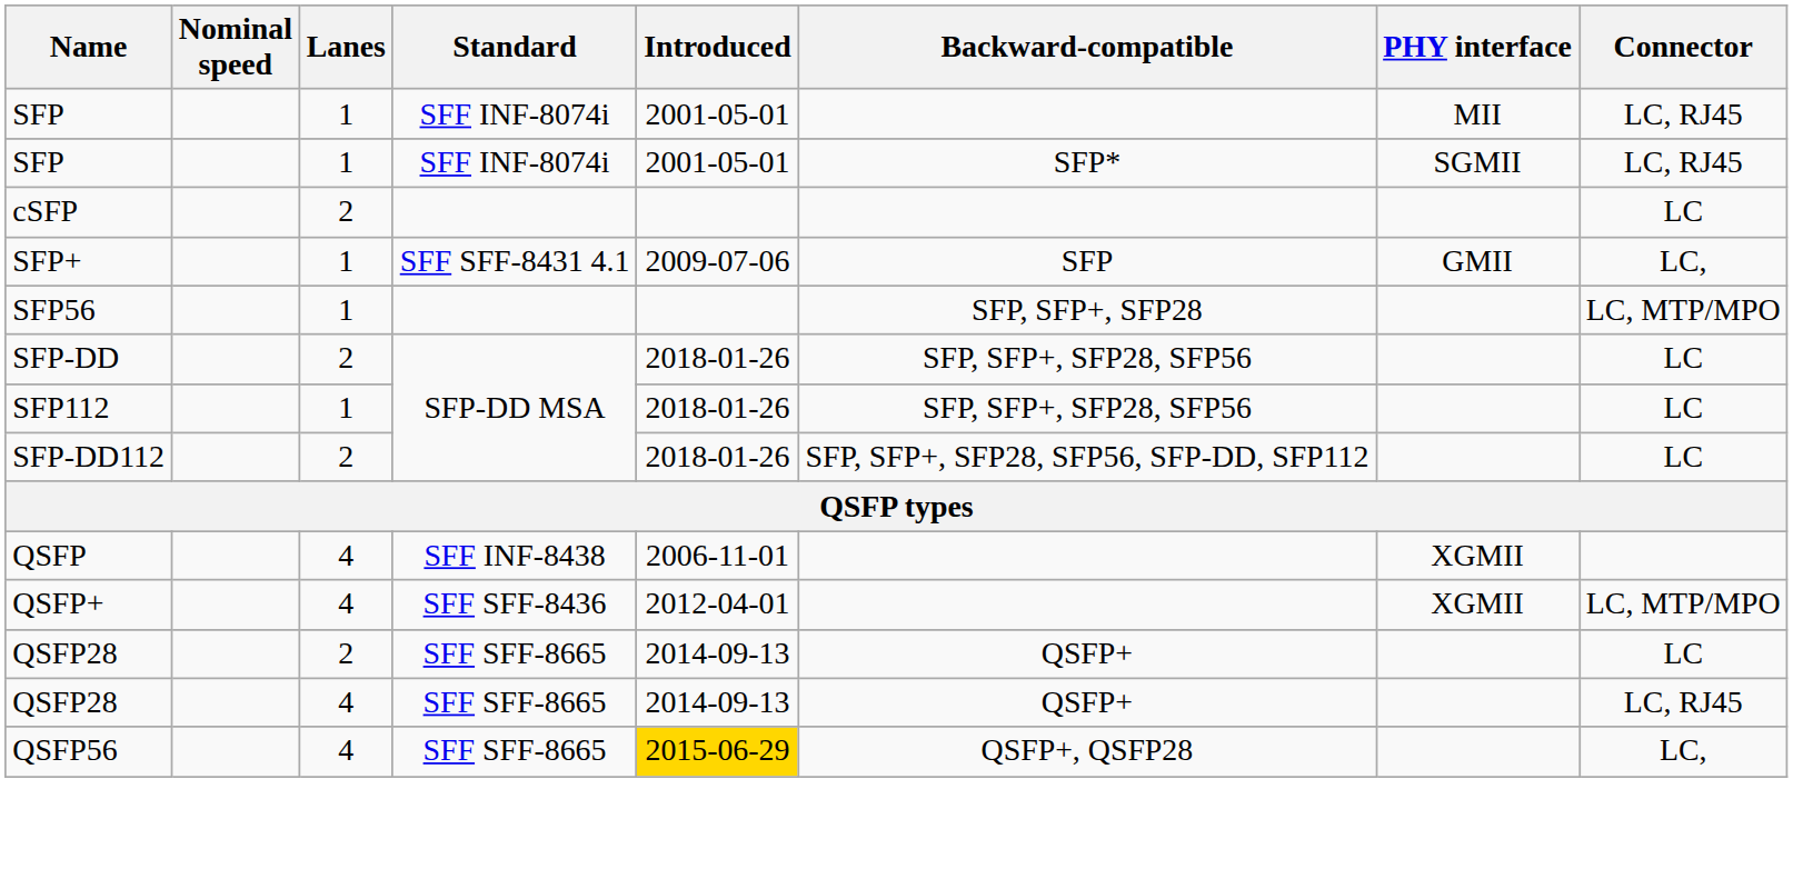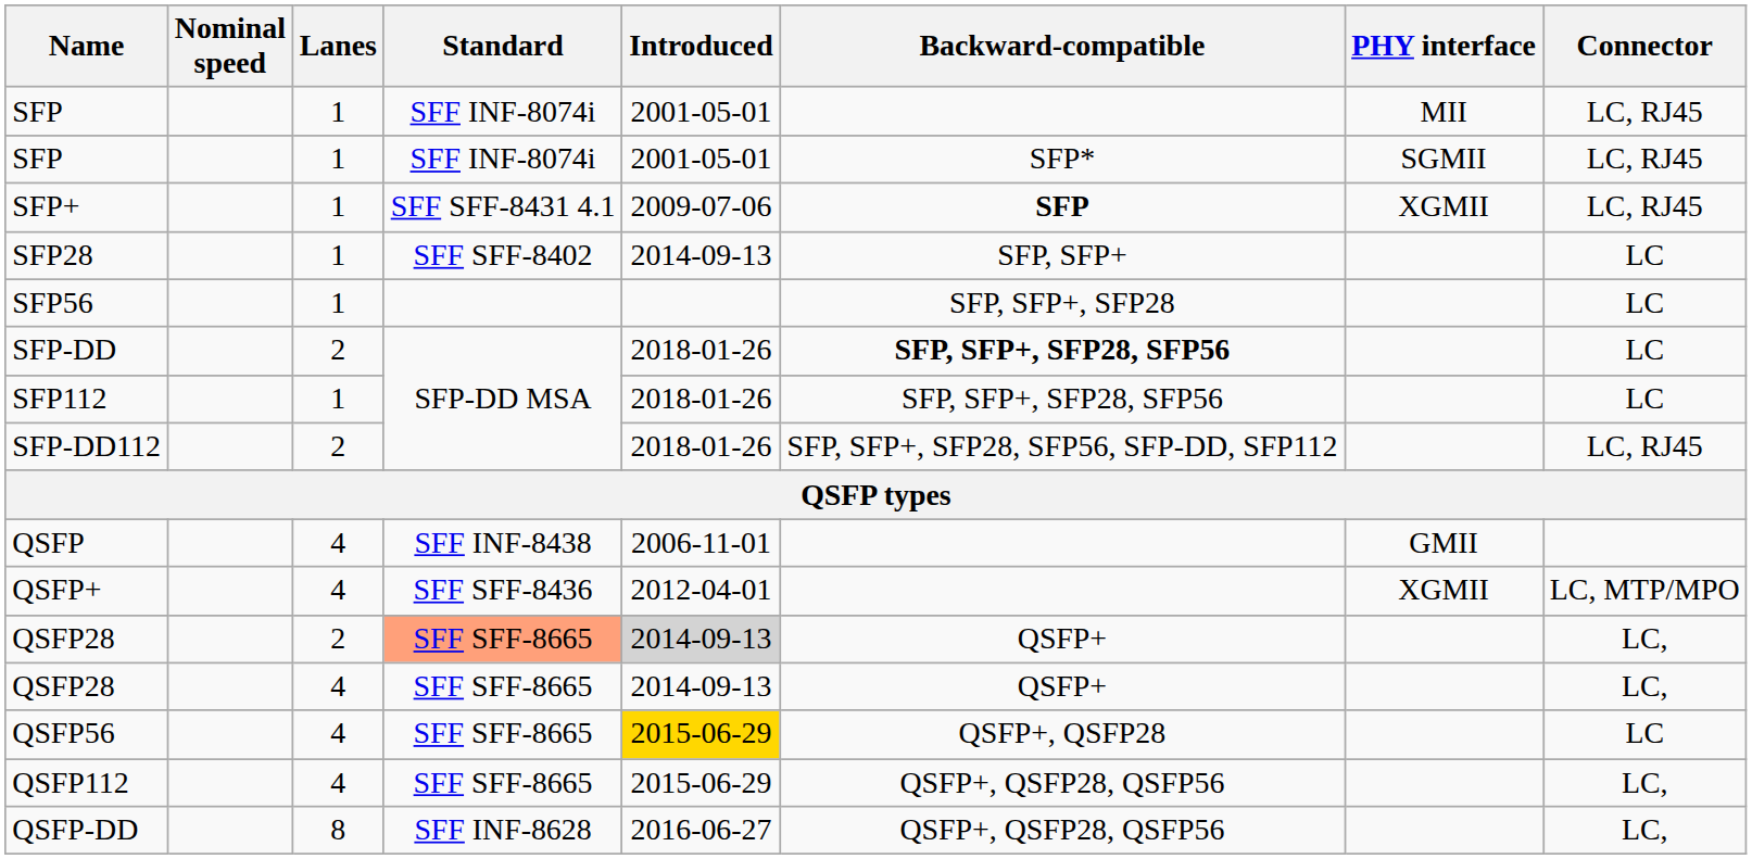- row: cSFP | 2 | LC
SFP+ | Backward-compatible: normal -> bold
SFP+ | PHY interface: GMII -> XGMII
SFP+ | Connector: LC, -> LC, RJ45
+ row: SFP28 | 1 | SFF SFF-8402 | 2014-09-13 | SFP, SFP+ | LC
SFP56 | Connector: LC, MTP/MPO -> LC
SFP-DD | Backward-compatible: normal -> bold
SFP-DD112 | Connector: LC -> LC, RJ45
QSFP | PHY interface: XGMII -> GMII
QSFP28 / 2 | Standard: no background -> lightsalmon background
QSFP28 / 2 | Introduced: no background -> lightgrey background
QSFP28 / 2 | Connector: LC -> LC,
QSFP28 / 4 | Connector: LC, RJ45 -> LC,
QSFP56 | Connector: LC, -> LC
+ row: QSFP112 | 4 | SFF SFF-8665 | 2015-06-29 | QSFP+, QSFP28, QSFP56 | LC,
+ row: QSFP-DD | 8 | SFF INF-8628 | 2016-06-27 | QSFP+, QSFP28, QSFP56 | LC,
